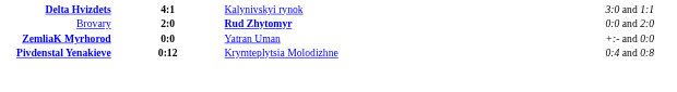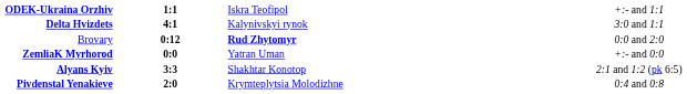+ row: ODEK-Ukraina Orzhiv | 1:1 | Iskra Teofipol | +:- and 1:1
Brovary | column 2: 2:0 -> 0:12
+ row: Alyans Kyiv | 3:3 | Shakhtar Konotop | 2:1 and 1:2 (pk 6:5)
Pivdenstal Yenakieve | column 2: 0:12 -> 2:0
